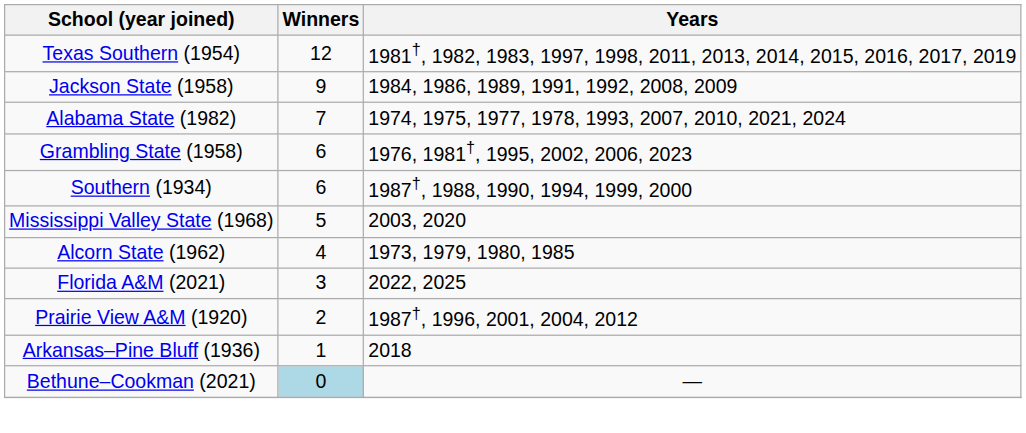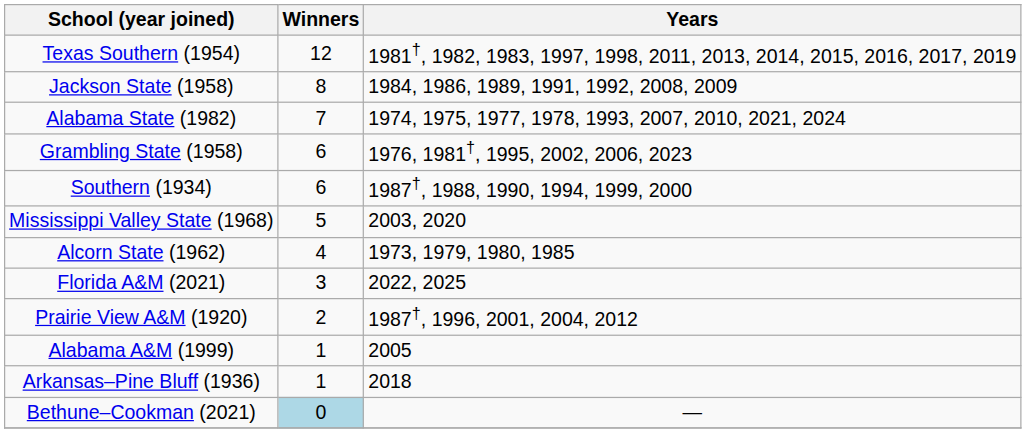Jackson State (1958) | Winners: 9 -> 8
+ row: Alabama A&M (1999) | 1 | 2005
